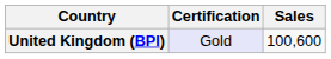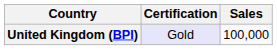United Kingdom (BPI) | Sales: 100,600 -> 100,000
